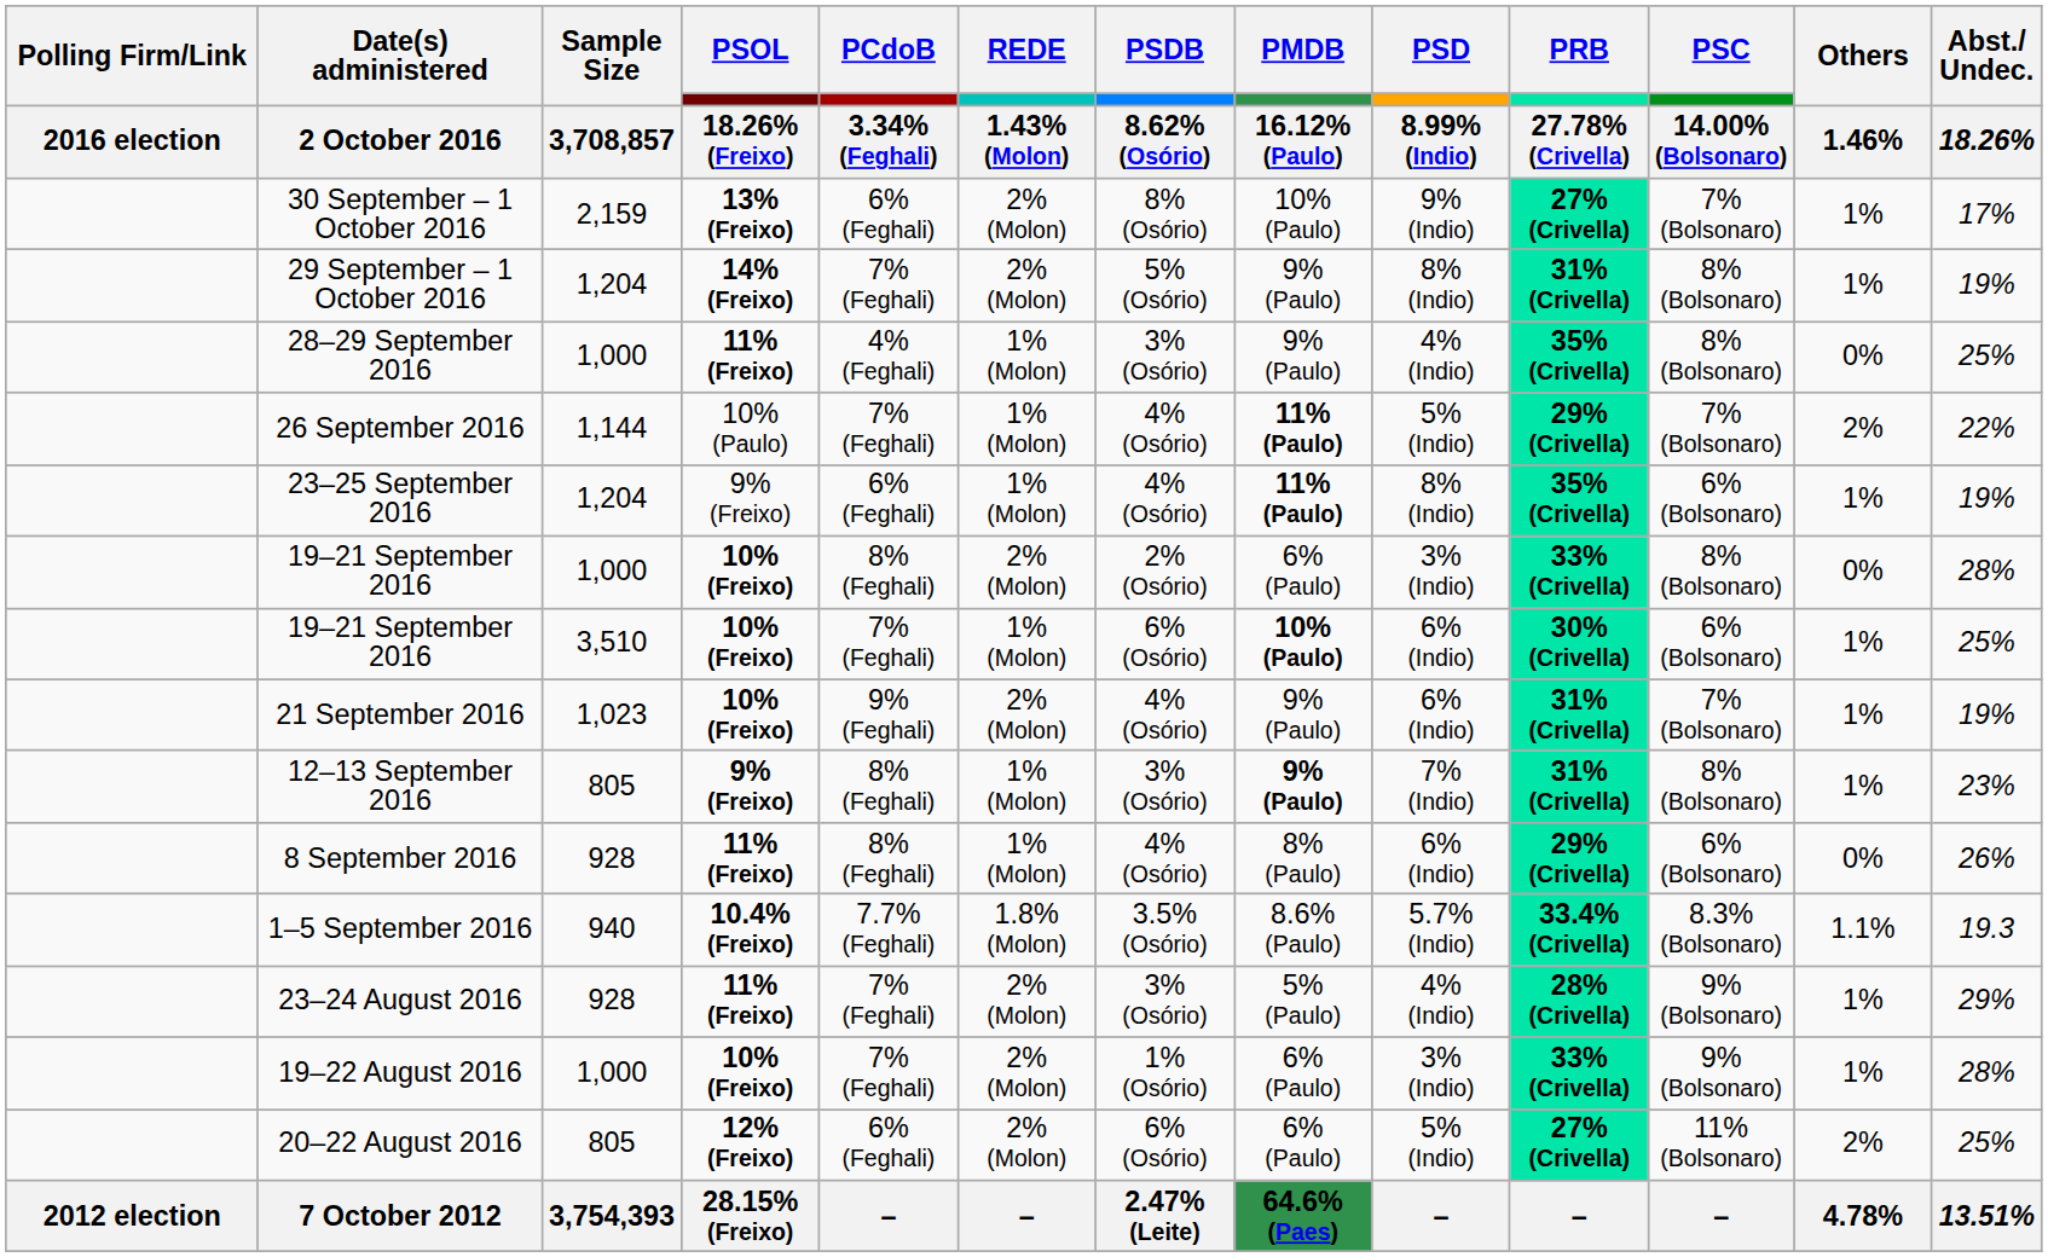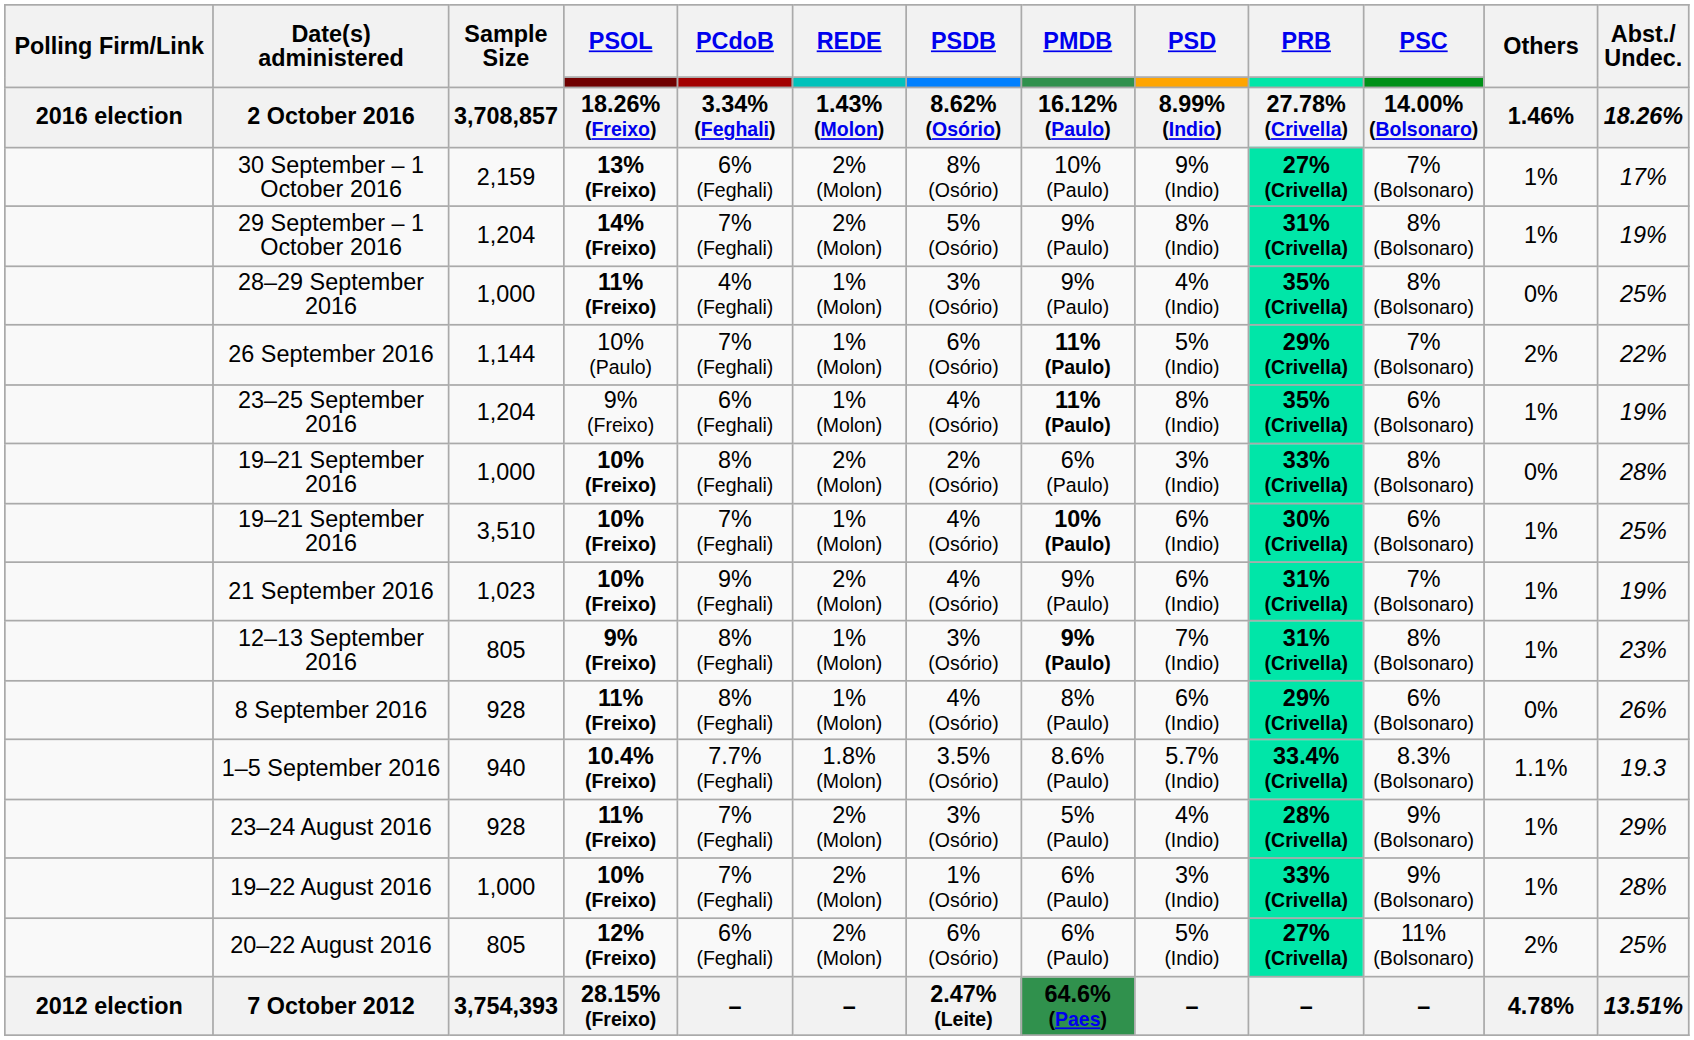26 September 2016 | PSDB: 4% (Osório) -> 6% (Osório)
19–21 September 2016 / 3,510 | PSDB: 6% (Osório) -> 4% (Osório)
